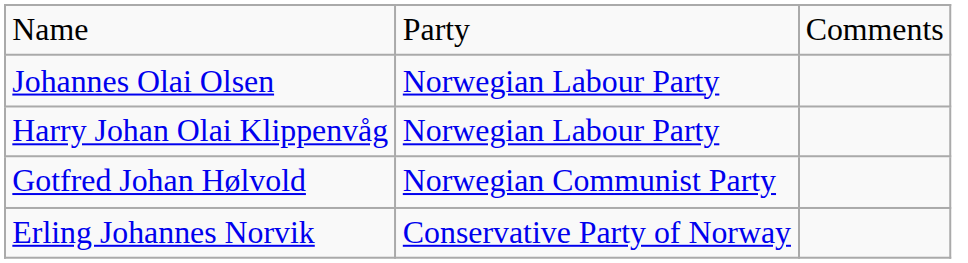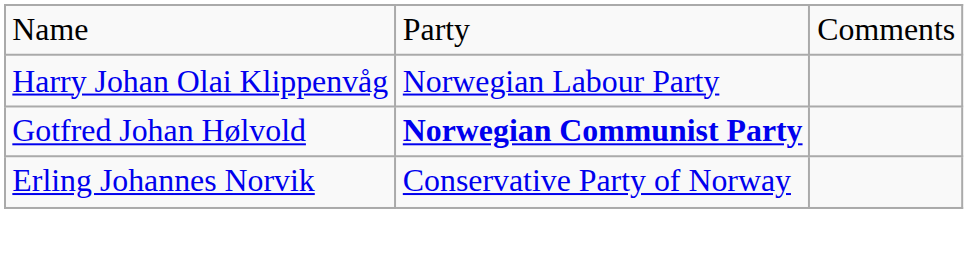- row: Johannes Olai Olsen | Norwegian Labour Party
Gotfred Johan Hølvold | column 2: normal -> bold
